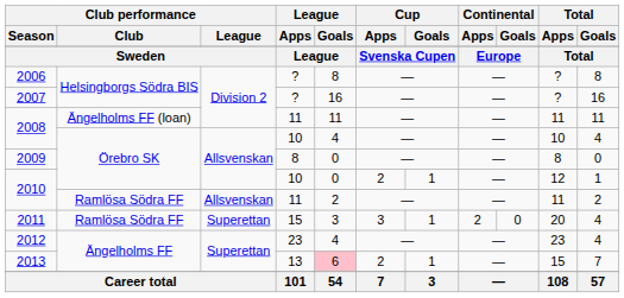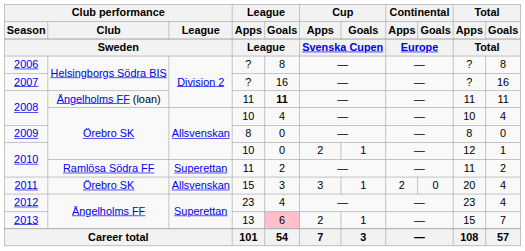2008 / 11 | League / Goals: normal -> bold
2010 / 11 | Club performance / League: Allsvenskan -> Superettan
2011 | Club performance / Club: Ramlösa Södra FF -> Örebro SK
2011 | Club performance / League: Superettan -> Allsvenskan
